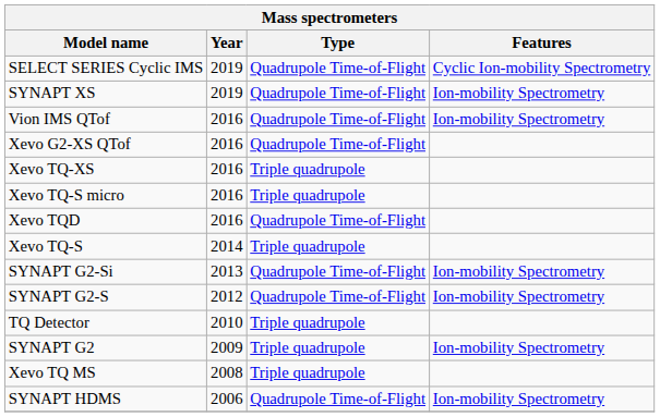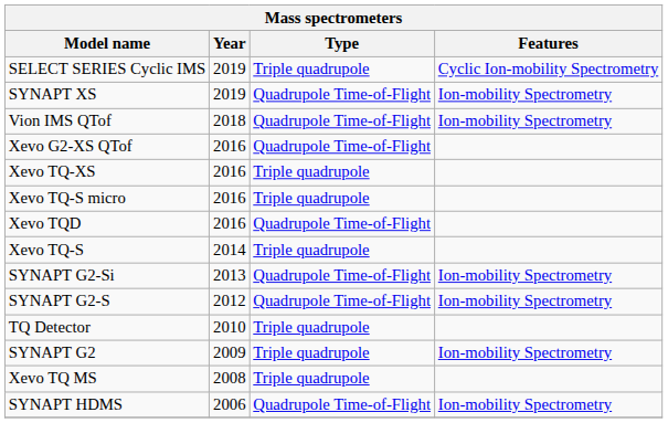SELECT SERIES Cyclic IMS | Type: Quadrupole Time-of-Flight -> Triple quadrupole
Vion IMS QTof | Year: 2016 -> 2018
